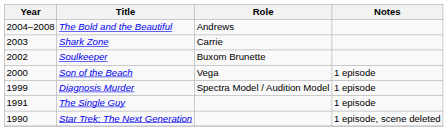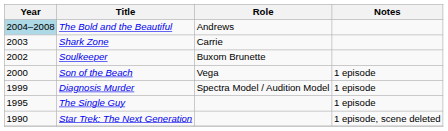The Bold and the Beautiful | Year: no background -> lightblue background
The Single Guy | Year: 1991 -> 1995
